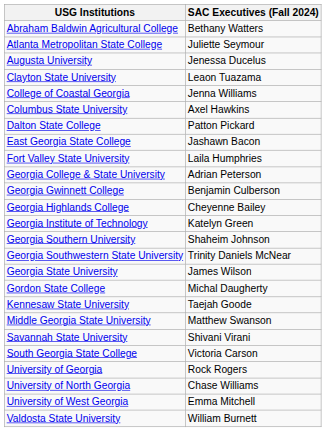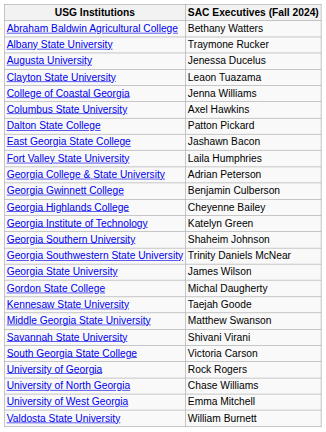+ row: Albany State University | Traymone Rucker
- row: Atlanta Metropolitan State College | Juliette Seymour
